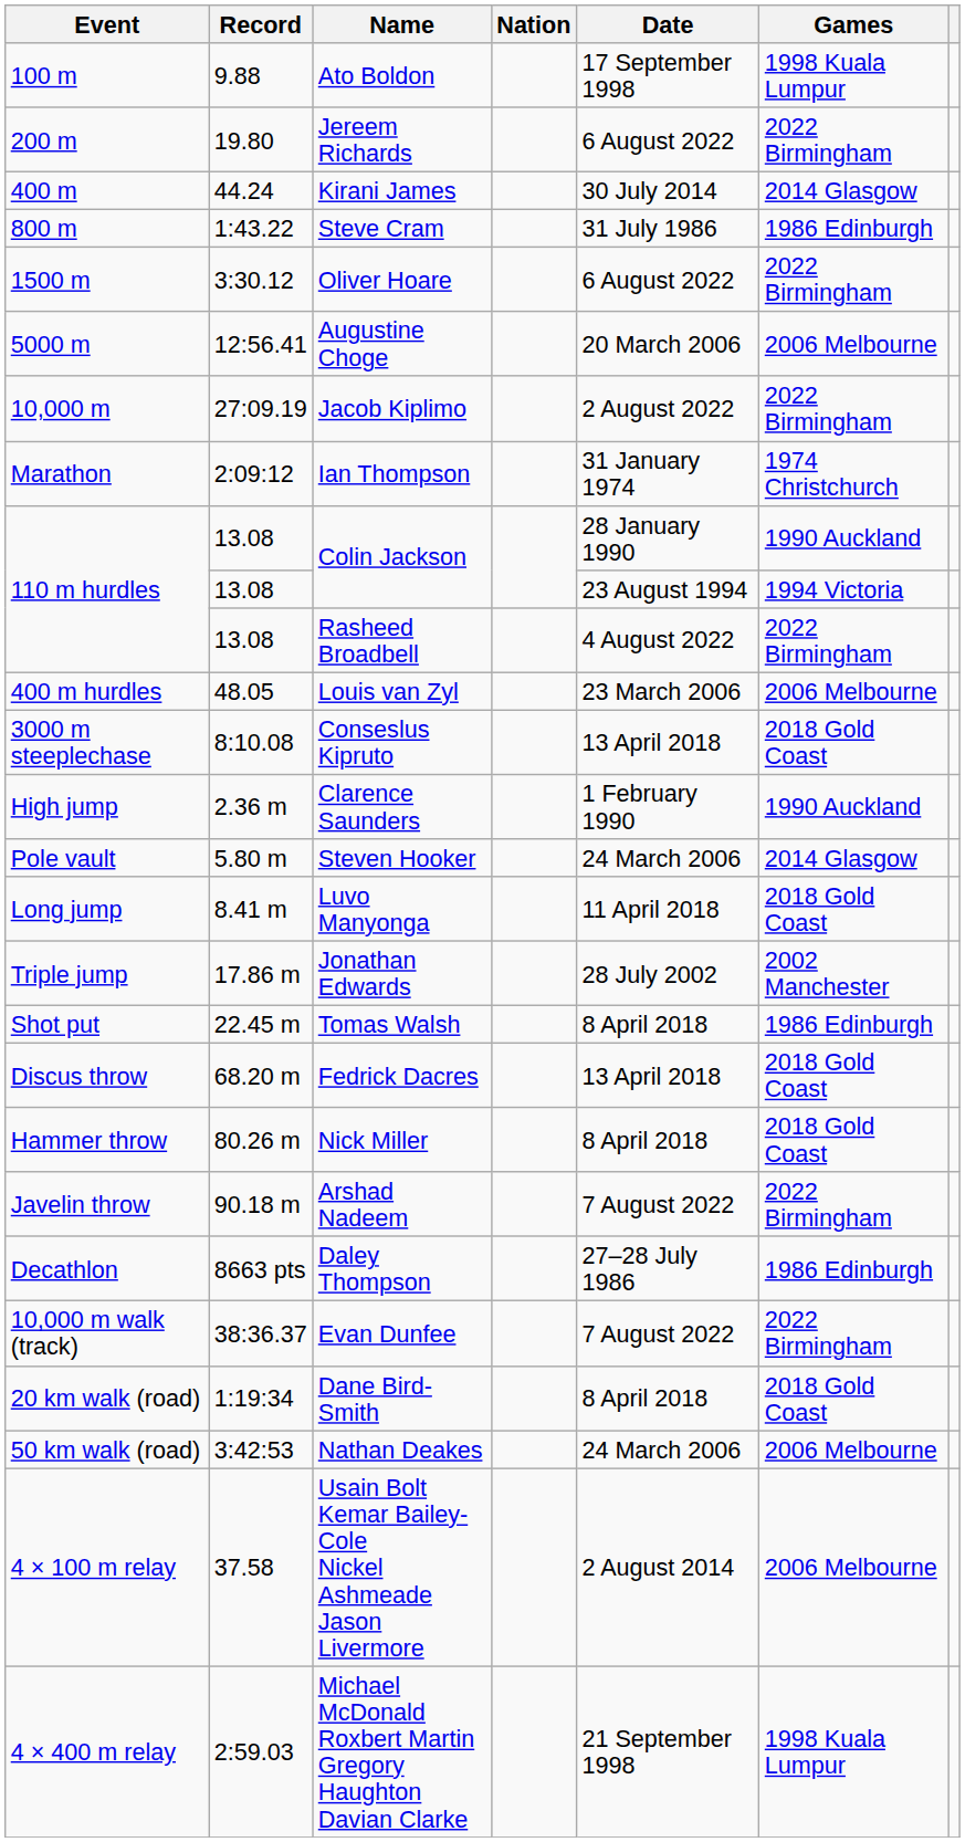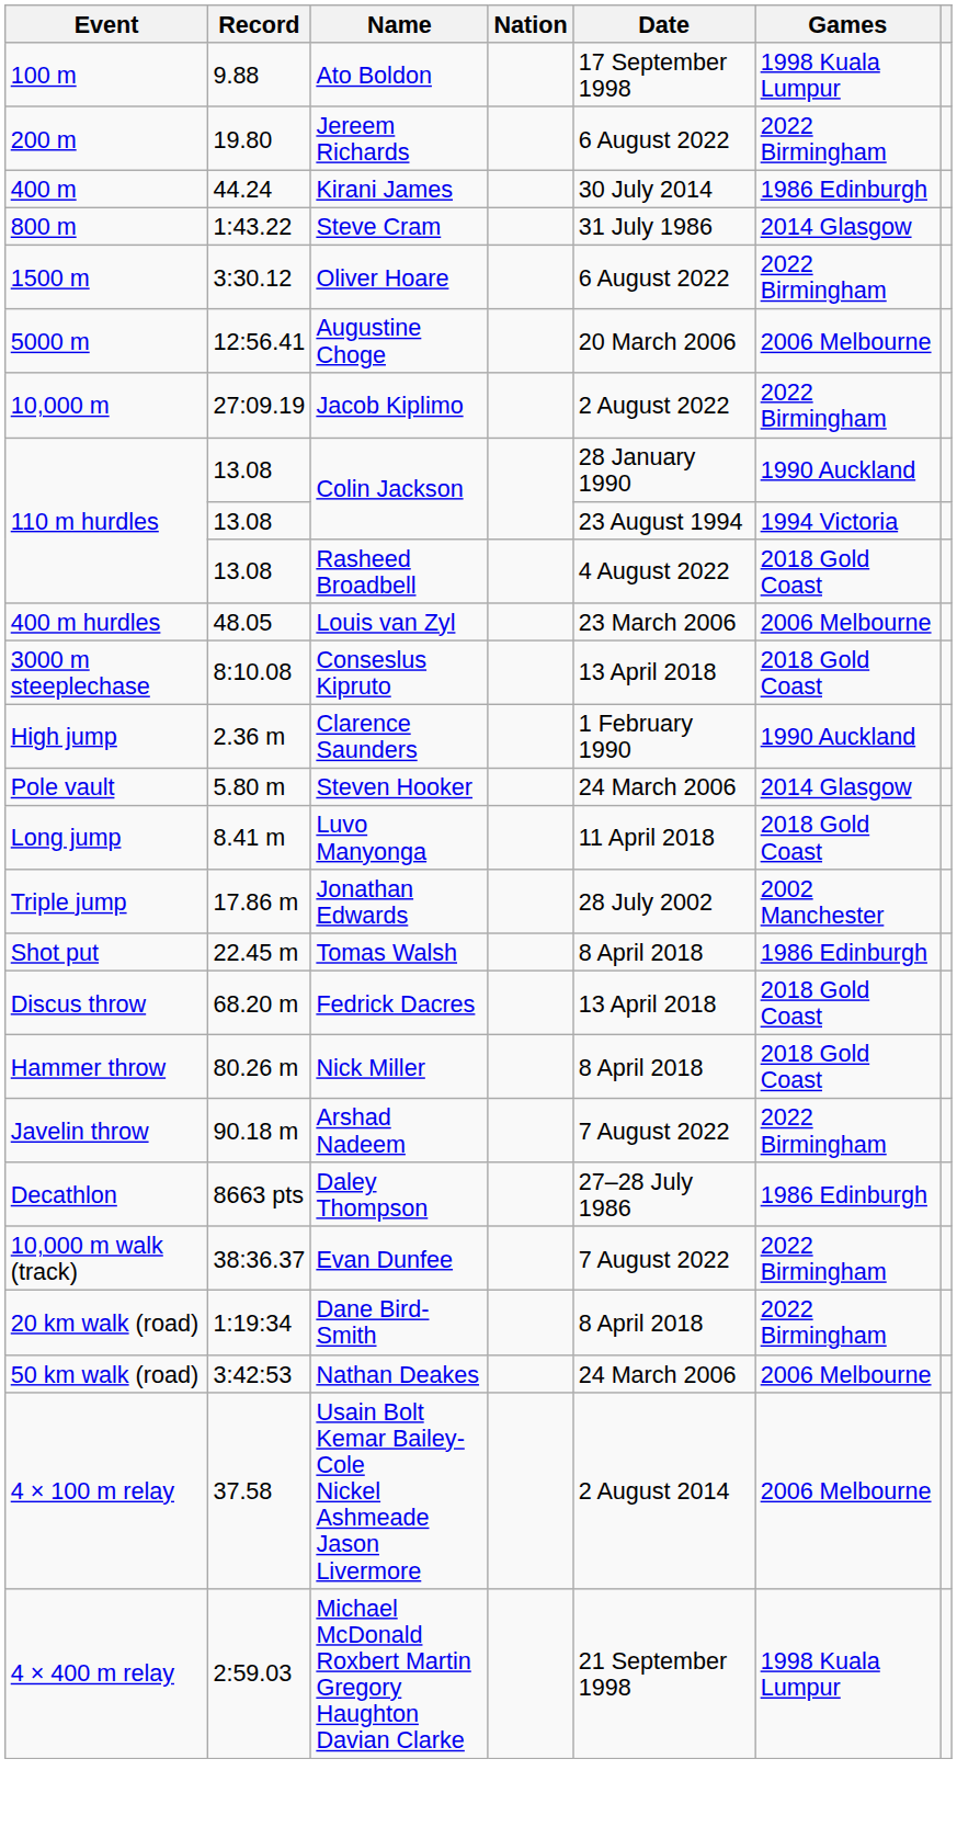Kirani James | Games: 2014 Glasgow -> 1986 Edinburgh
Steve Cram | Games: 1986 Edinburgh -> 2014 Glasgow
- row: Marathon | 2:09:12 | Ian Thompson | 31 January 1974 | 1974 Christchurch
Rasheed Broadbell | Games: 2022 Birmingham -> 2018 Gold Coast
Dane Bird-Smith | Games: 2018 Gold Coast -> 2022 Birmingham
